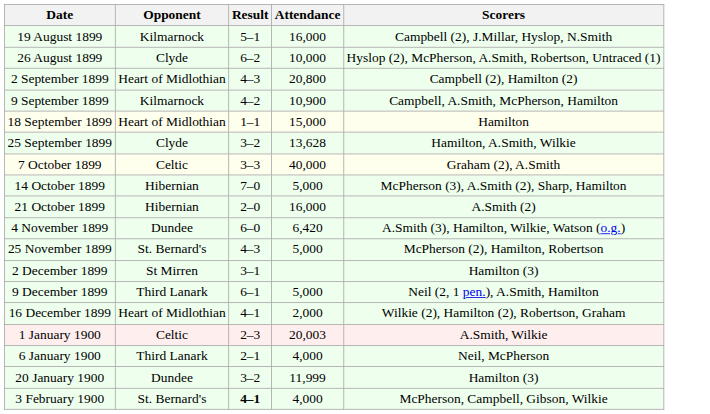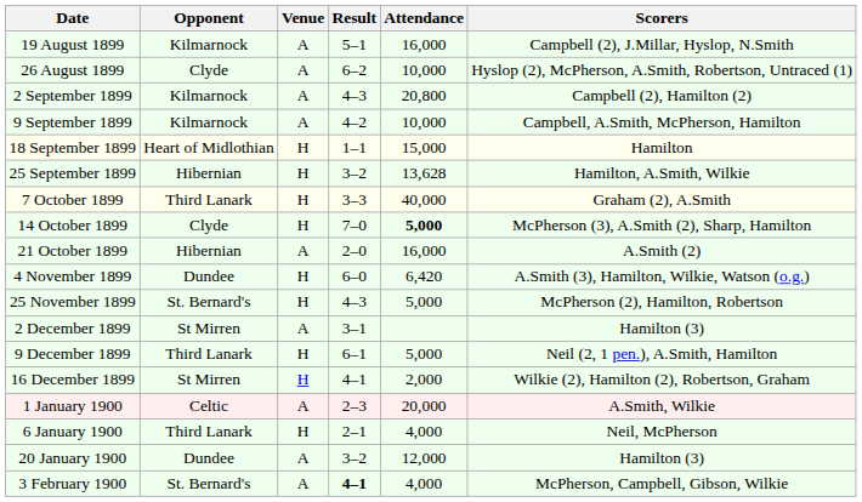+ column: Venue | A | A | A | A | H | H | H | H | A | H | H | A | H | H | A | H | A | A
2 September 1899 | Opponent: Heart of Midlothian -> Kilmarnock
9 September 1899 | Attendance: 10,900 -> 10,000
25 September 1899 | Opponent: Clyde -> Hibernian
7 October 1899 | Opponent: Celtic -> Third Lanark
14 October 1899 | Opponent: Hibernian -> Clyde
14 October 1899 | Attendance: normal -> bold
16 December 1899 | Opponent: Heart of Midlothian -> St Mirren
1 January 1900 | Attendance: 20,003 -> 20,000
20 January 1900 | Attendance: 11,999 -> 12,000
